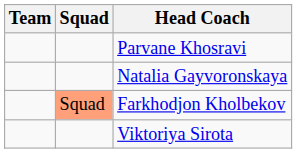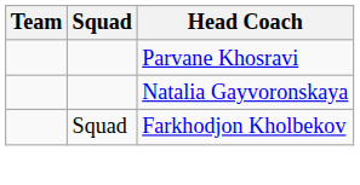Farkhodjon Kholbekov | Squad: lightsalmon background -> no background
- row: Viktoriya Sirota
